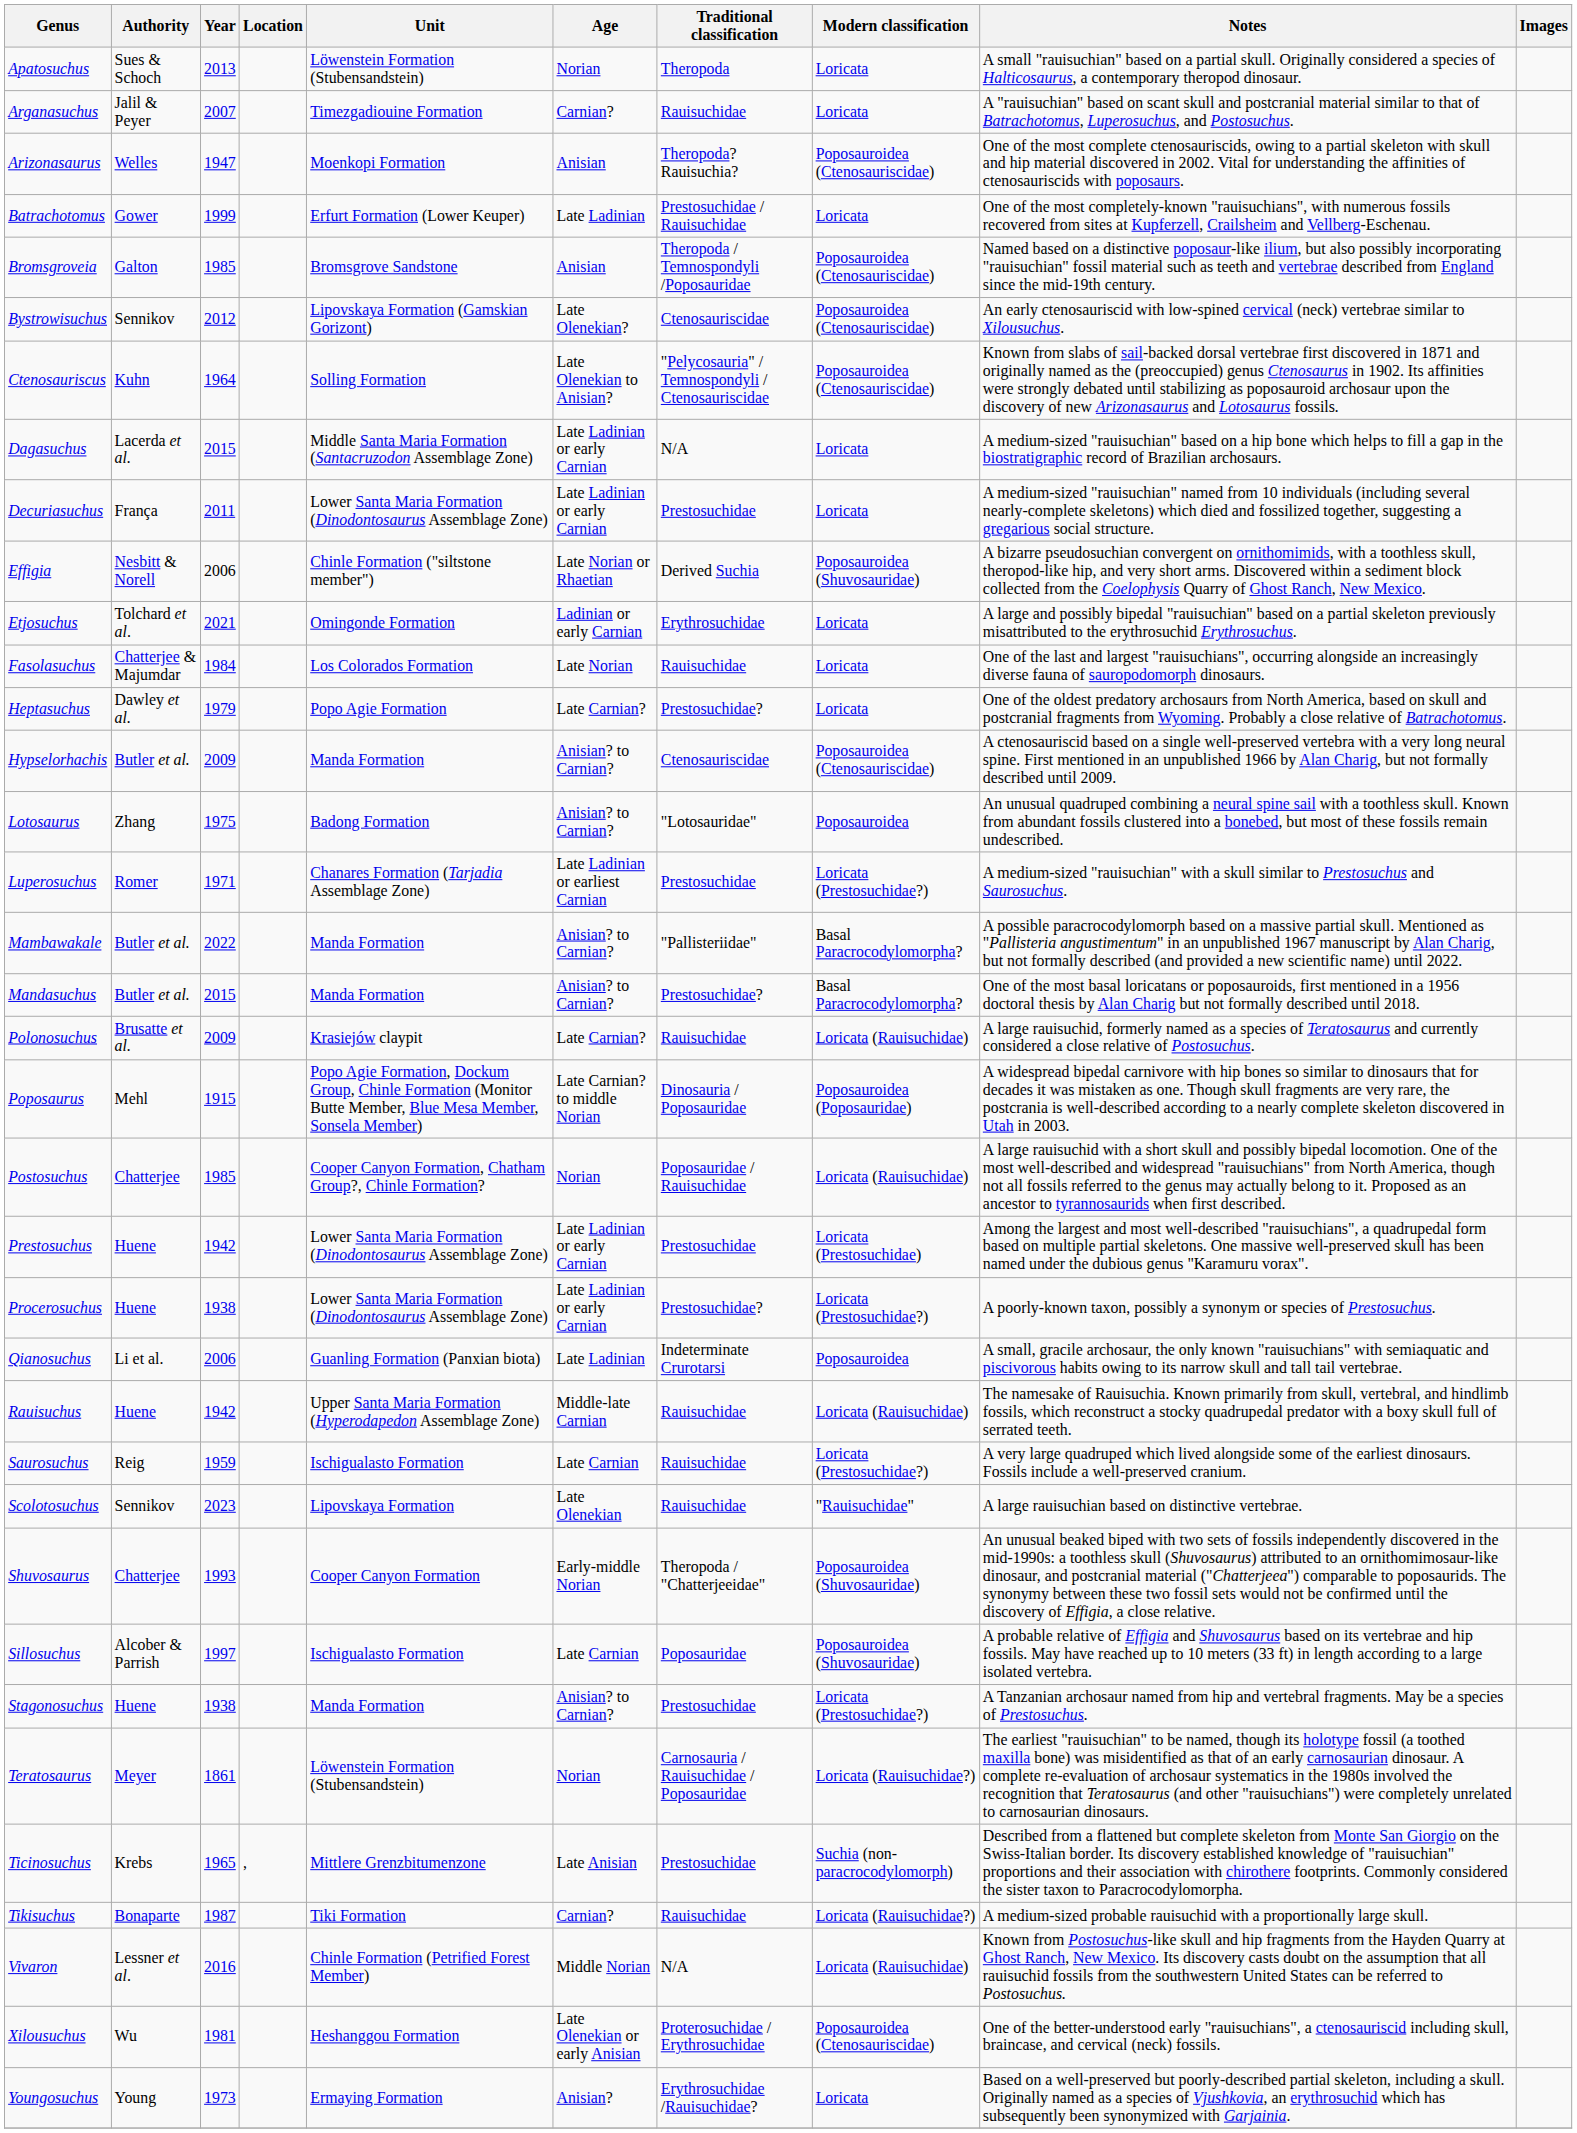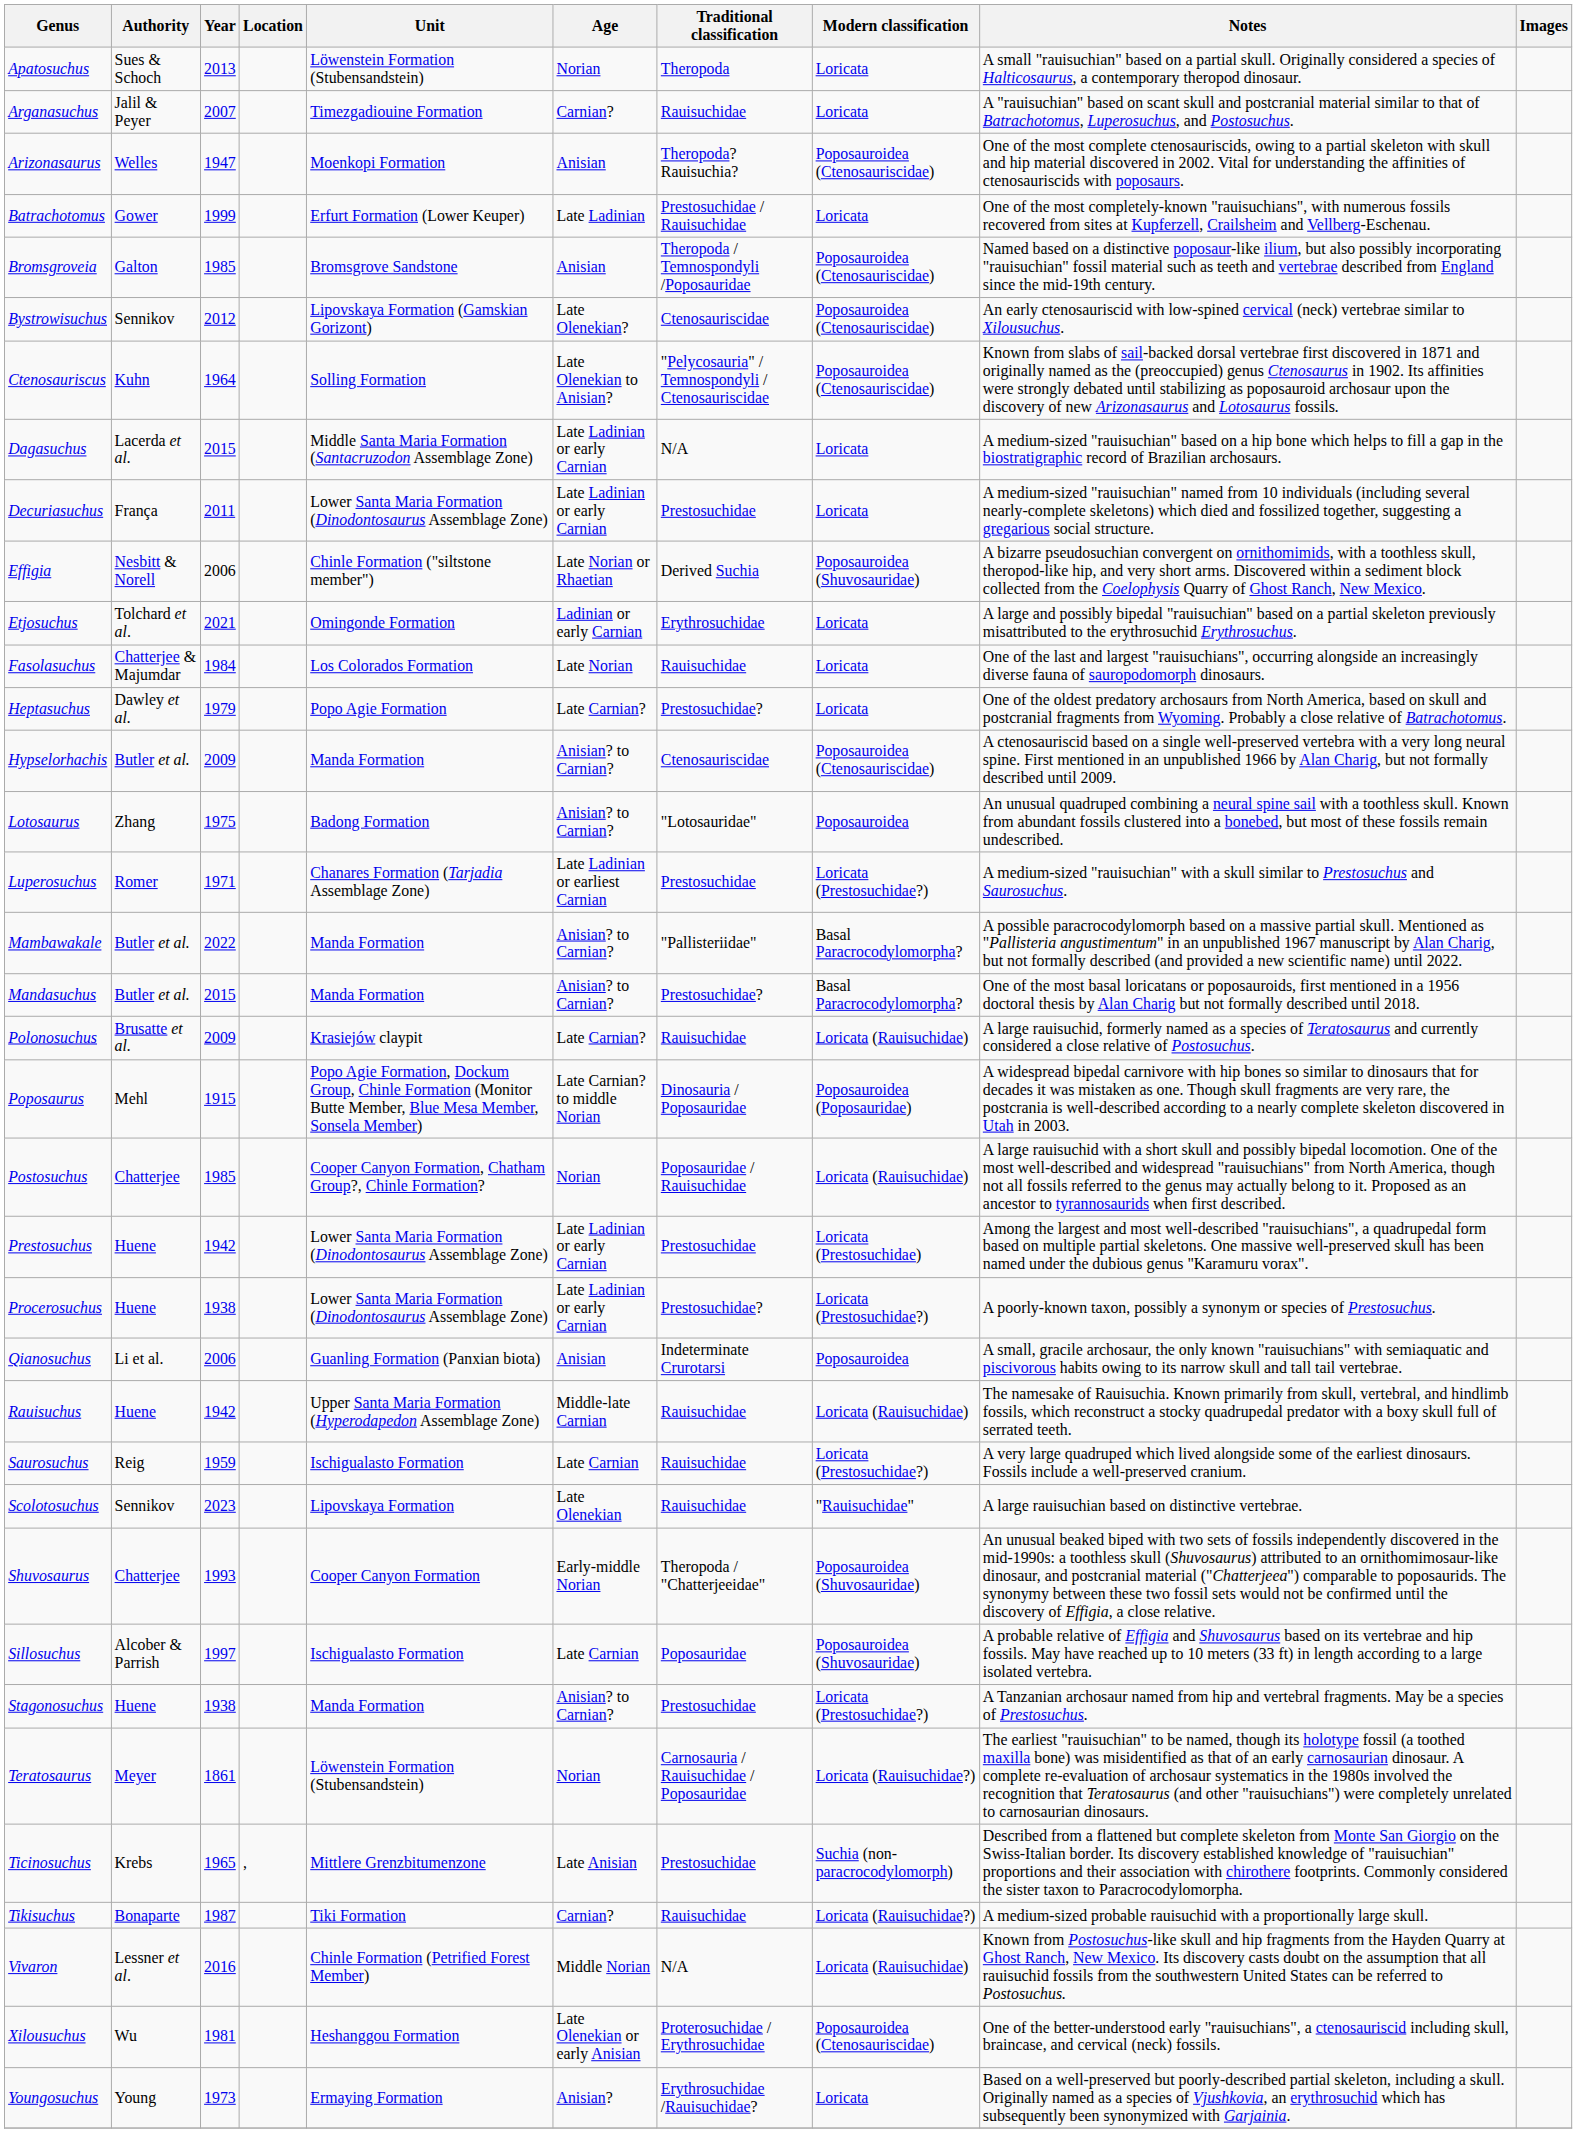Qianosuchus | Age: Late Ladinian -> Anisian
